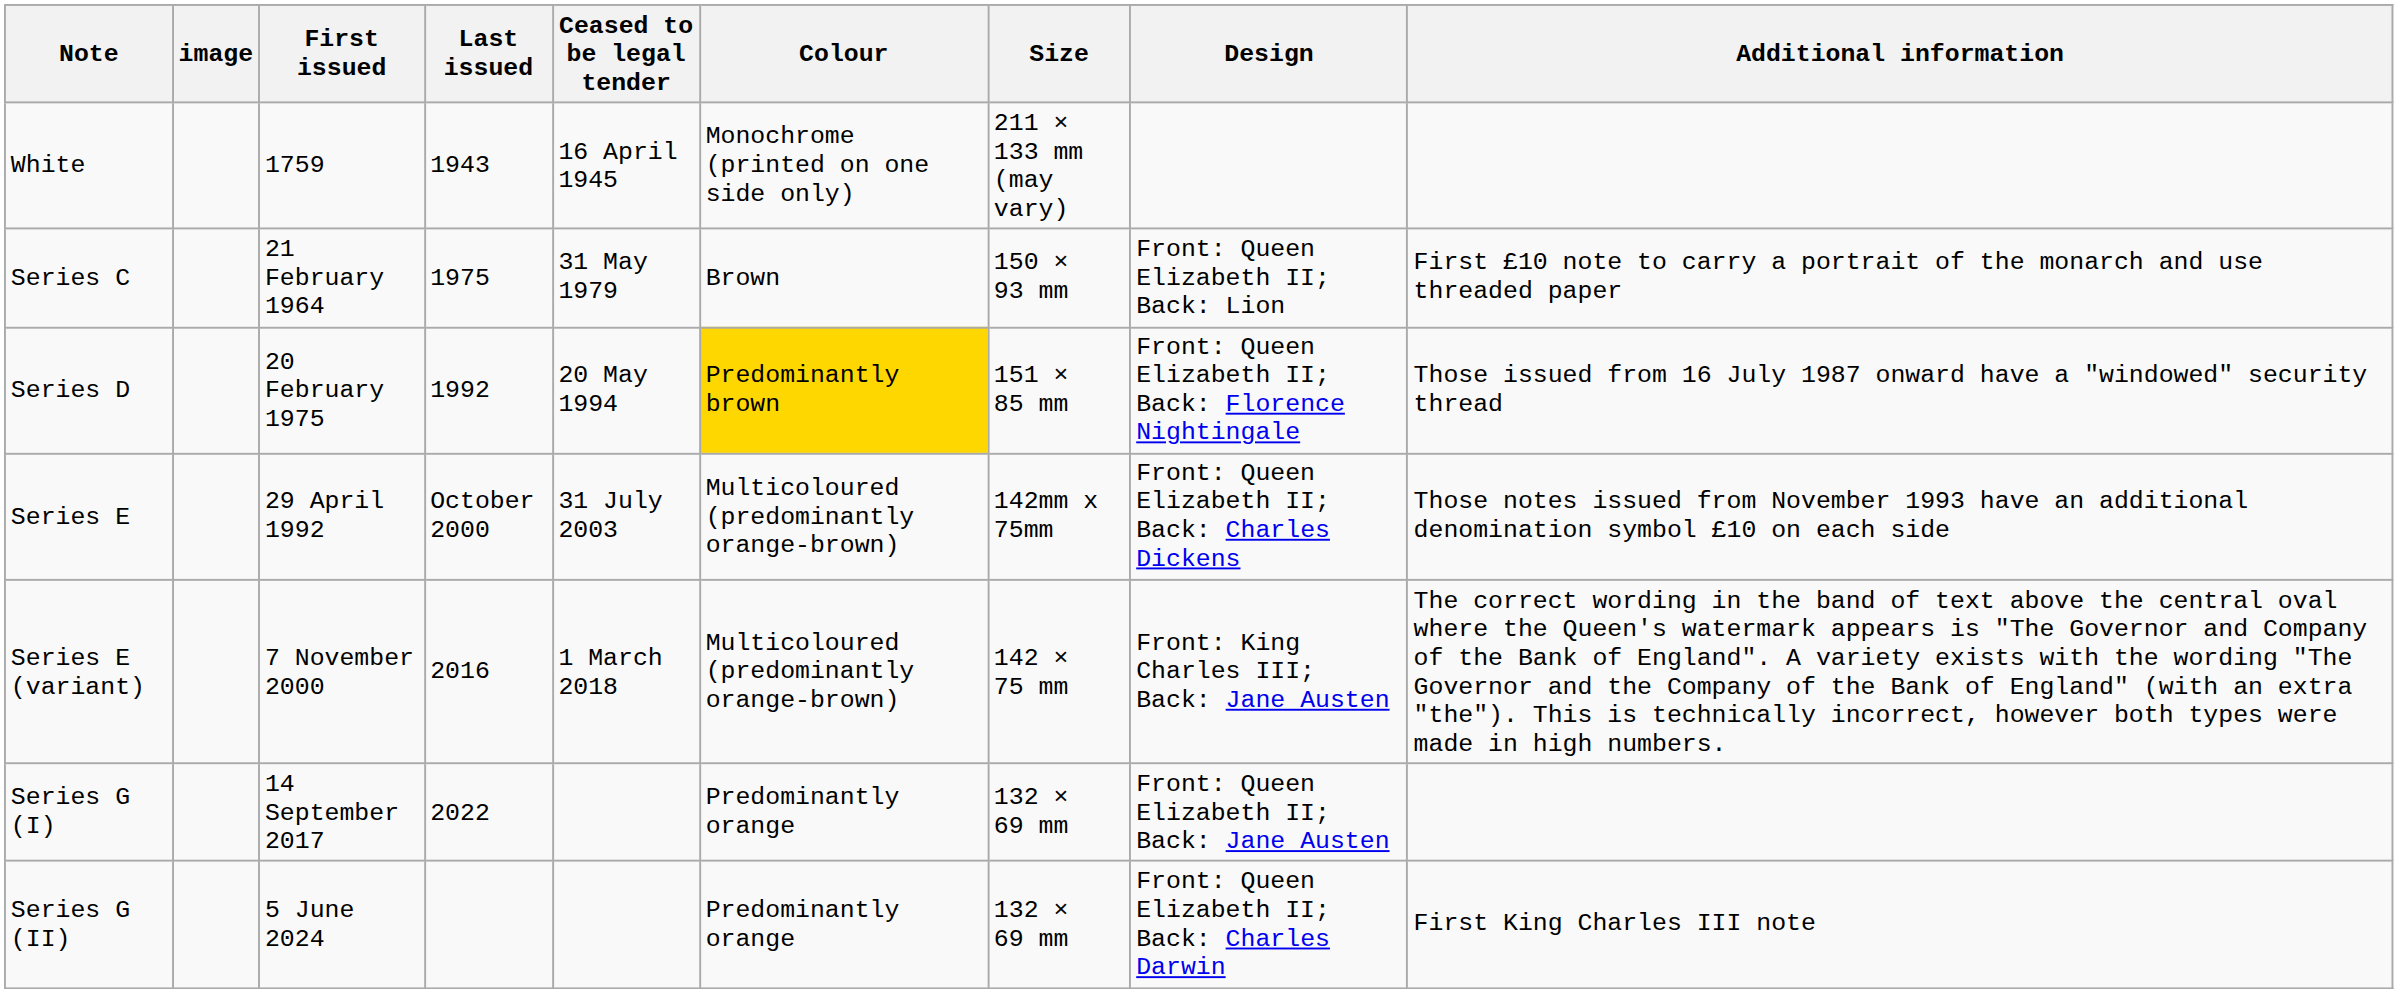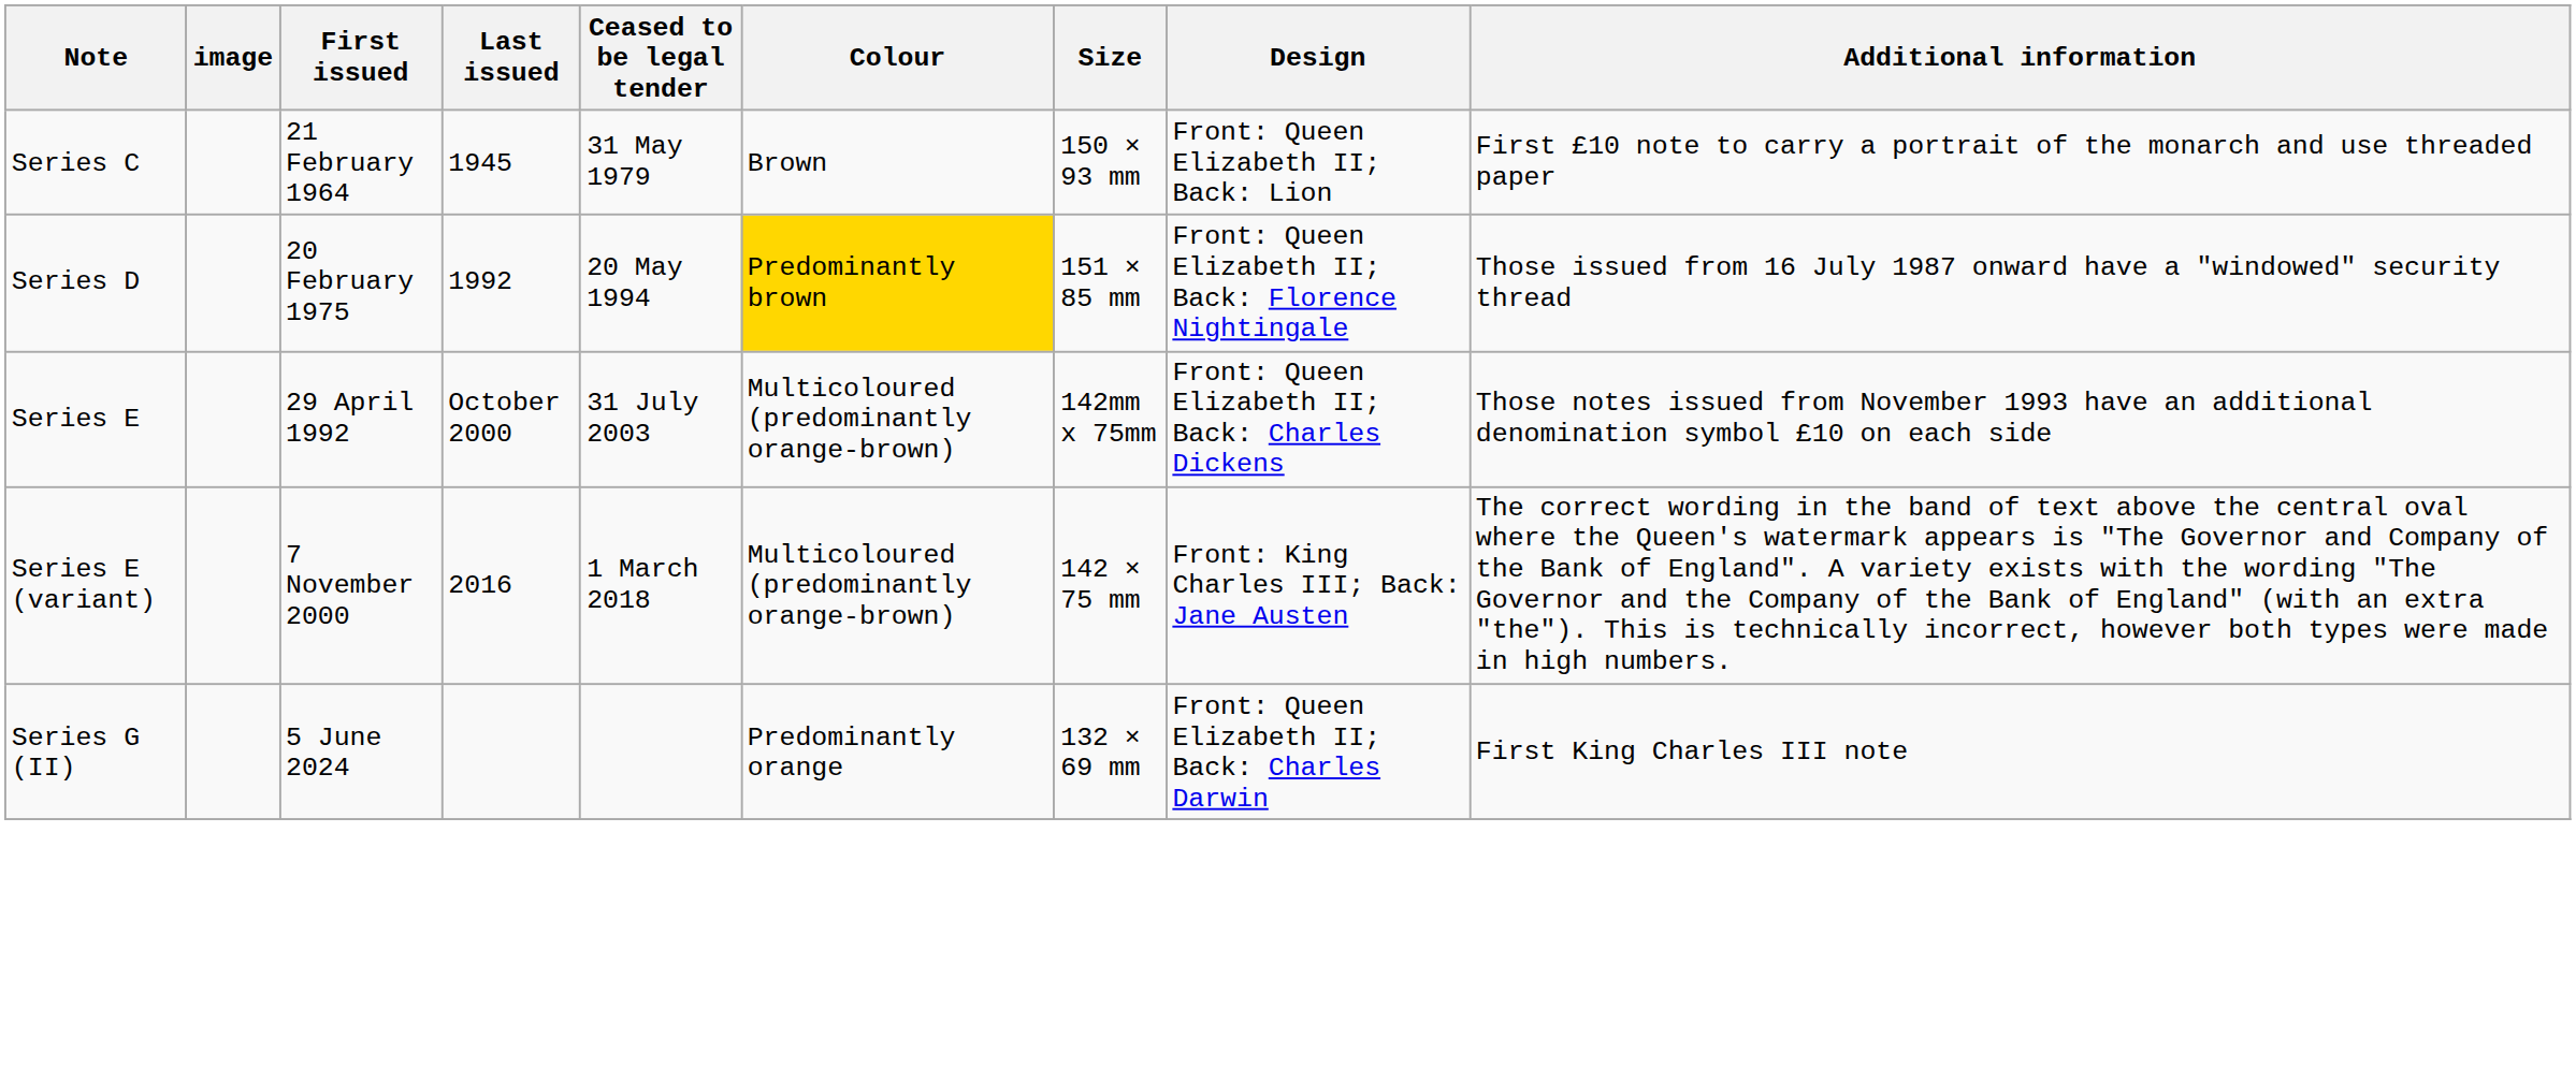- row: White | 1759 | 1943 | 16 April 1945 | Monochrome (printed on one side only) | 211 × 133 mm (may vary)
Series C | Last issued: 1975 -> 1945
- row: Series G (I) | 14 September 2017 | 2022 | Predominantly orange | 132 × 69 mm | Front: Queen Elizabeth II; Back: Jane Austen
